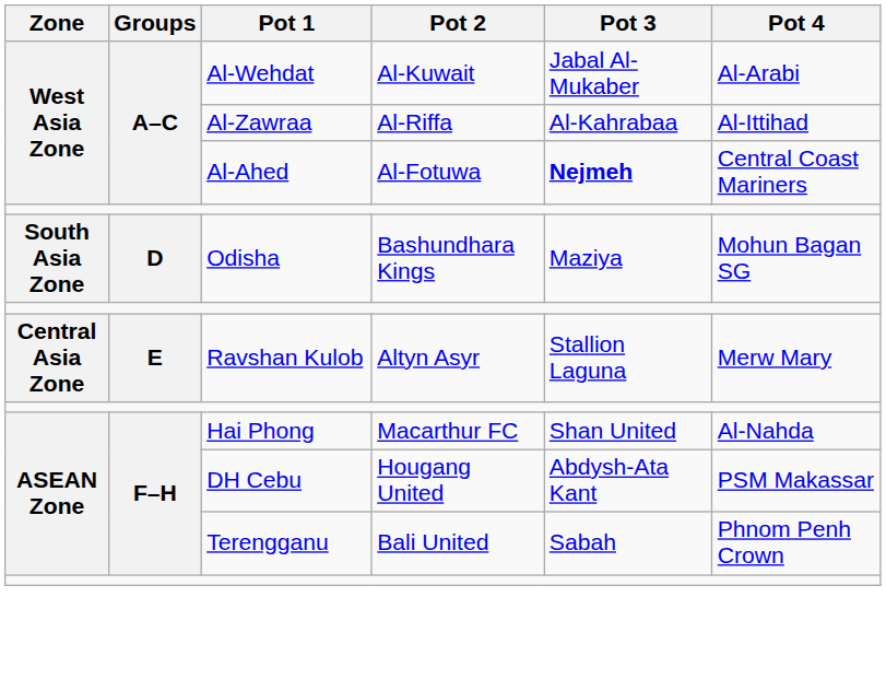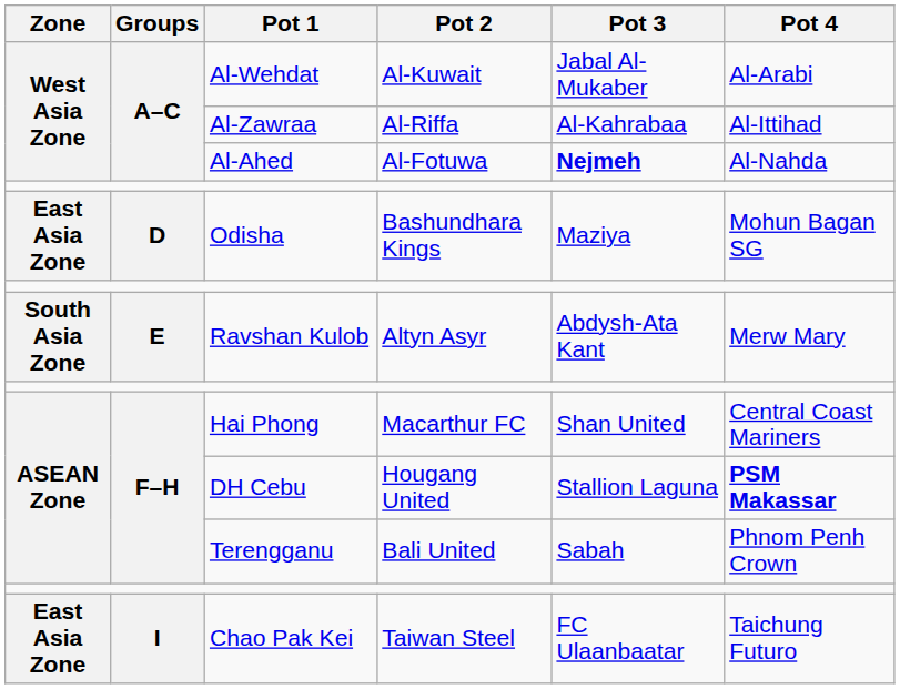Al-Ahed | Pot 4: Central Coast Mariners -> Al-Nahda
Odisha | Zone: South Asia Zone -> East Asia Zone
Ravshan Kulob | Zone: Central Asia Zone -> South Asia Zone
Ravshan Kulob | Pot 3: Stallion Laguna -> Abdysh-Ata Kant
Hai Phong | Pot 4: Al-Nahda -> Central Coast Mariners
DH Cebu | Pot 3: Abdysh-Ata Kant -> Stallion Laguna
DH Cebu | Pot 4: normal -> bold
+ row: East Asia Zone | I | Chao Pak Kei | Taiwan Steel | FC Ulaanbaatar | Taichung Futuro
